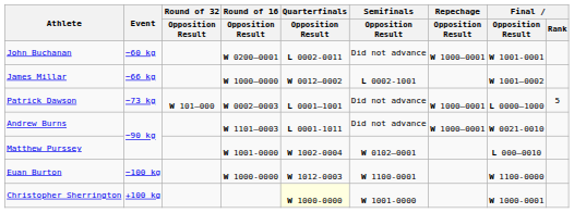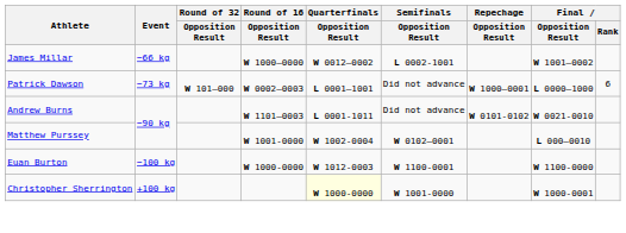- row: John Buchanan | −60 kg | W 0200–0001 | L 0002-0011 | Did not advance | W 1000–0001 | W 1001-0001
Patrick Dawson | Final / Rank: 5 -> 6
Andrew Burns | Repechage / Opposition Result: W 1000–0001 -> W 0101-0102
